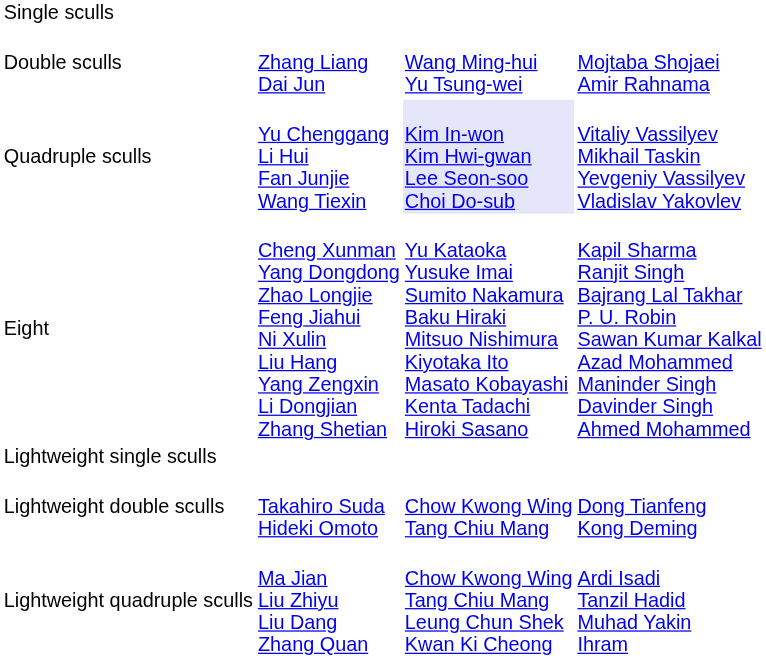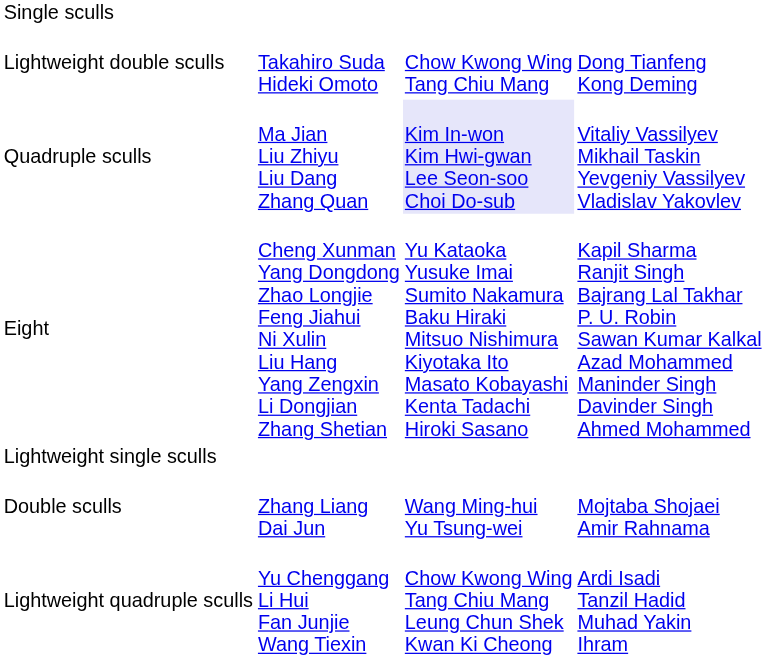rows swapped: Double sculls <-> Lightweight double sculls
Quadruple sculls | column 2: Yu Chenggang Li Hui Fan Junjie Wang Tiexin -> Ma Jian Liu Zhiyu Liu Dang Zhang Quan
Lightweight quadruple sculls | column 2: Ma Jian Liu Zhiyu Liu Dang Zhang Quan -> Yu Chenggang Li Hui Fan Junjie Wang Tiexin
